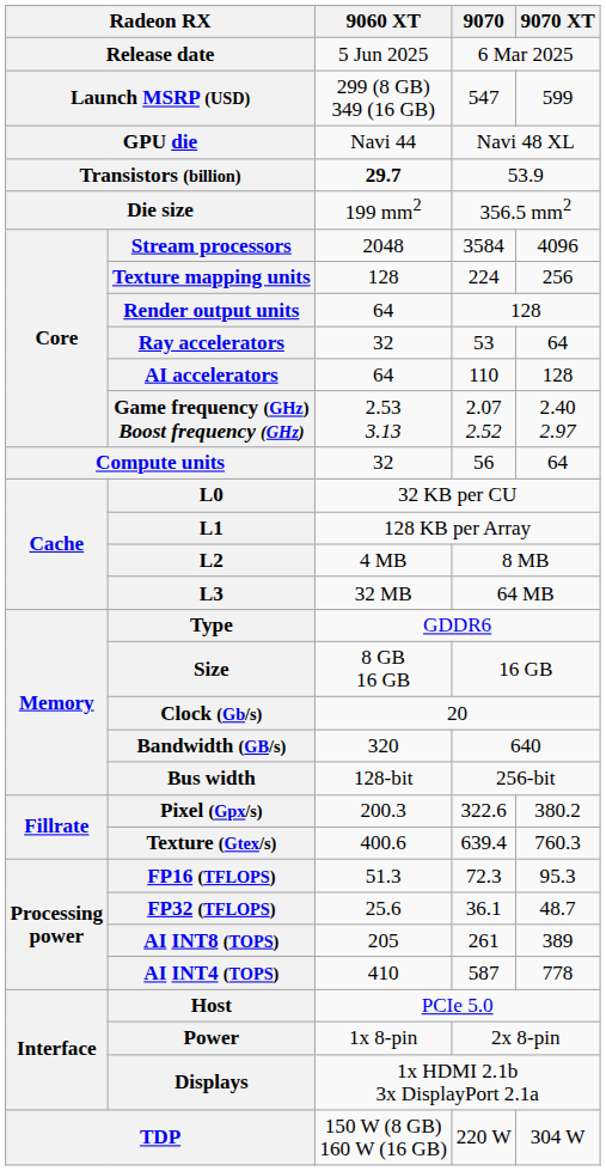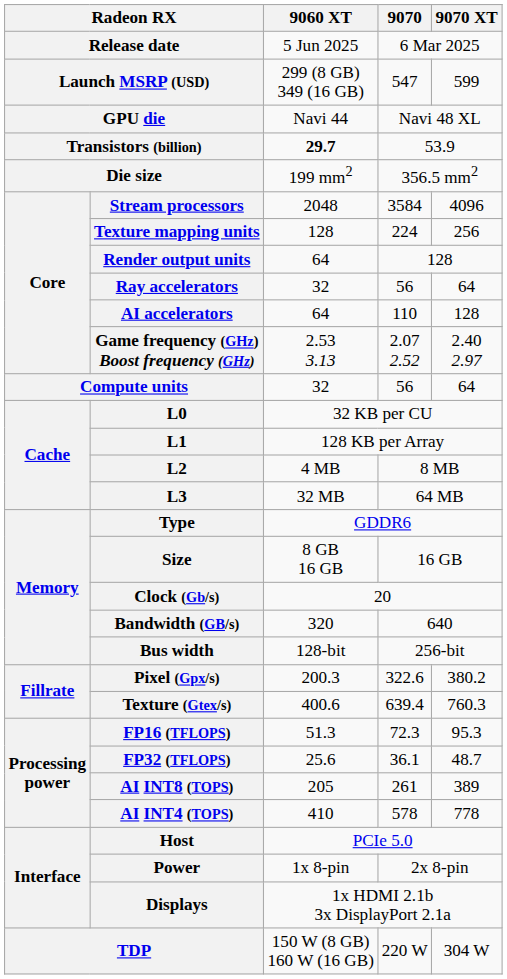Ray accelerators | 9070: 53 -> 56
AI INT4 (TOPS) | 9070: 587 -> 578
